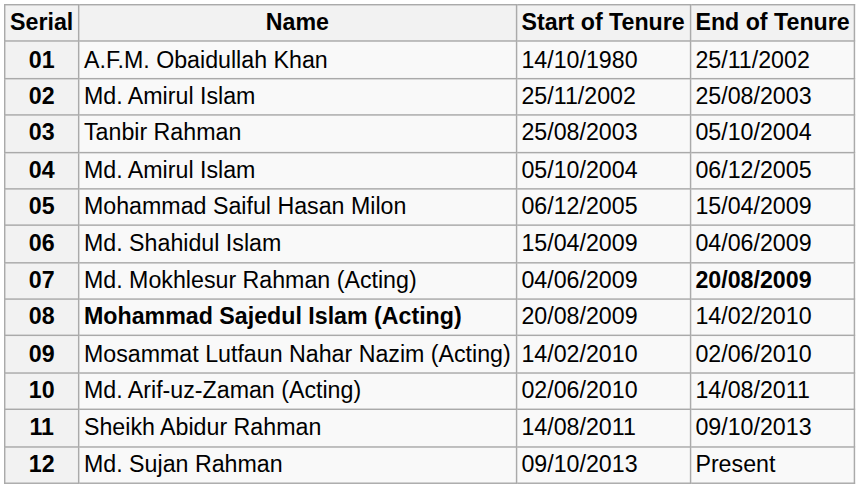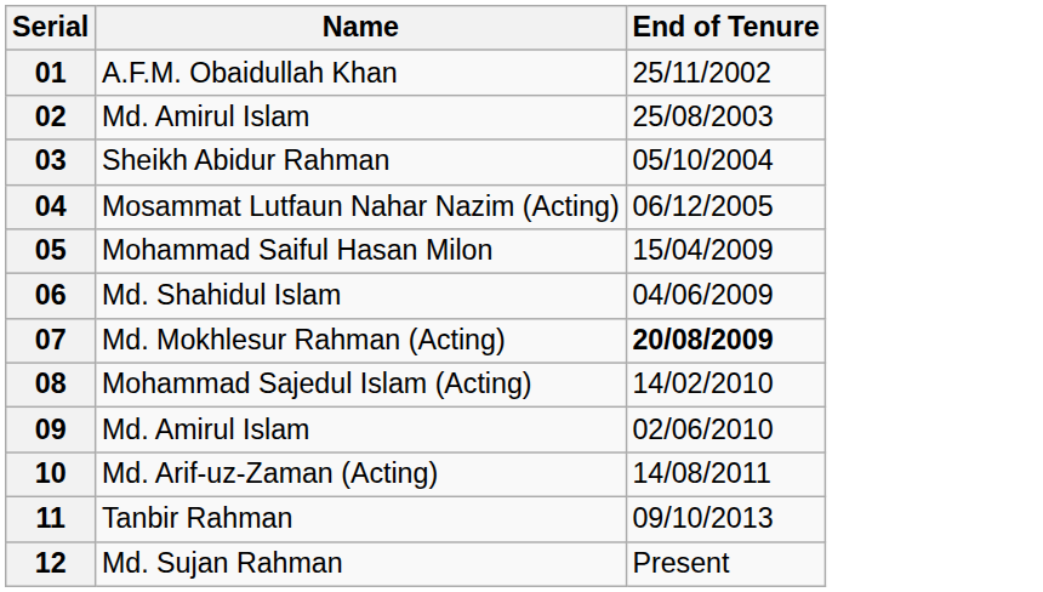- column: Start of Tenure | 14/10/1980 | 25/11/2002 | 25/08/2003 | 05/10/2004 | 06/12/2005 | 15/04/2009 | 04/06/2009 | 20/08/2009 | 14/02/2010 | 02/06/2010 | 14/08/2011 | 09/10/2013
03 | Name: Tanbir Rahman -> Sheikh Abidur Rahman
04 | Name: Md. Amirul Islam -> Mosammat Lutfaun Nahar Nazim (Acting)
08 | Name: bold -> normal
09 | Name: Mosammat Lutfaun Nahar Nazim (Acting) -> Md. Amirul Islam
11 | Name: Sheikh Abidur Rahman -> Tanbir Rahman
